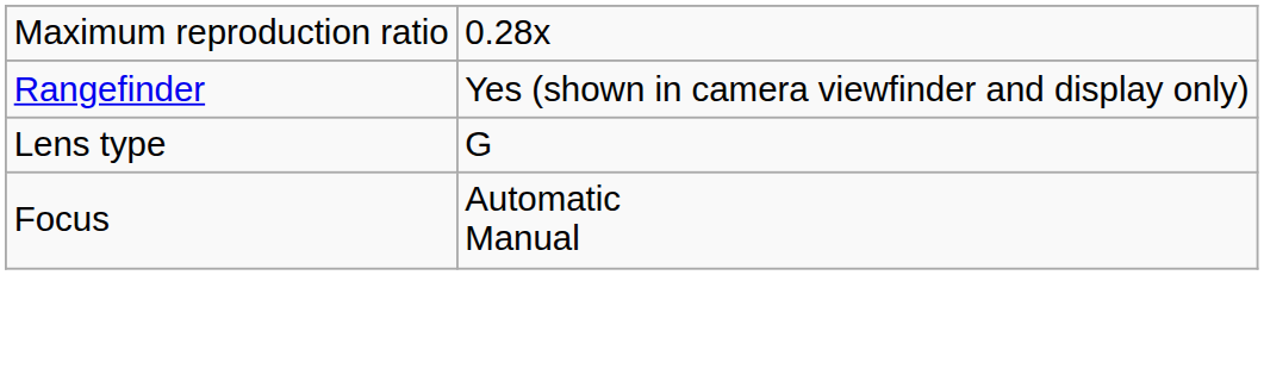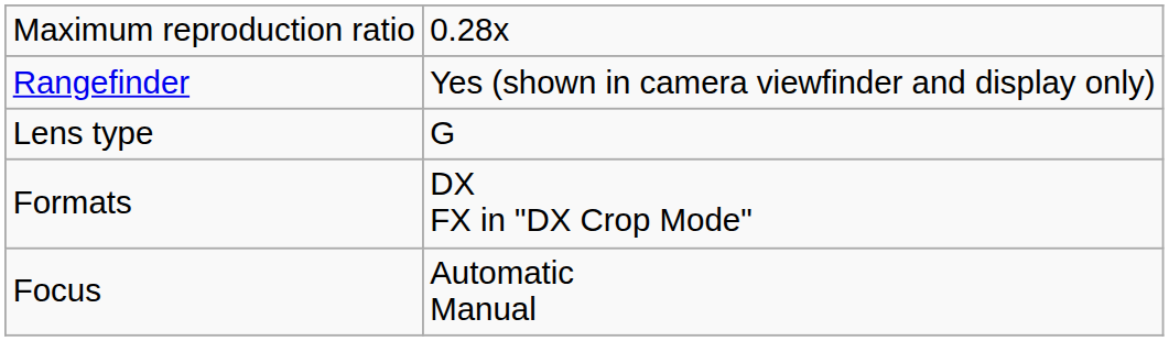+ row: Formats | DX FX in "DX Crop Mode"
